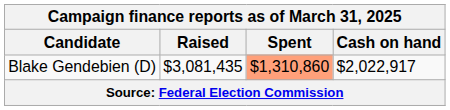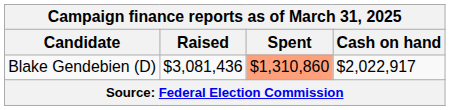Blake Gendebien (D) | Raised: $3,081,435 -> $3,081,436
